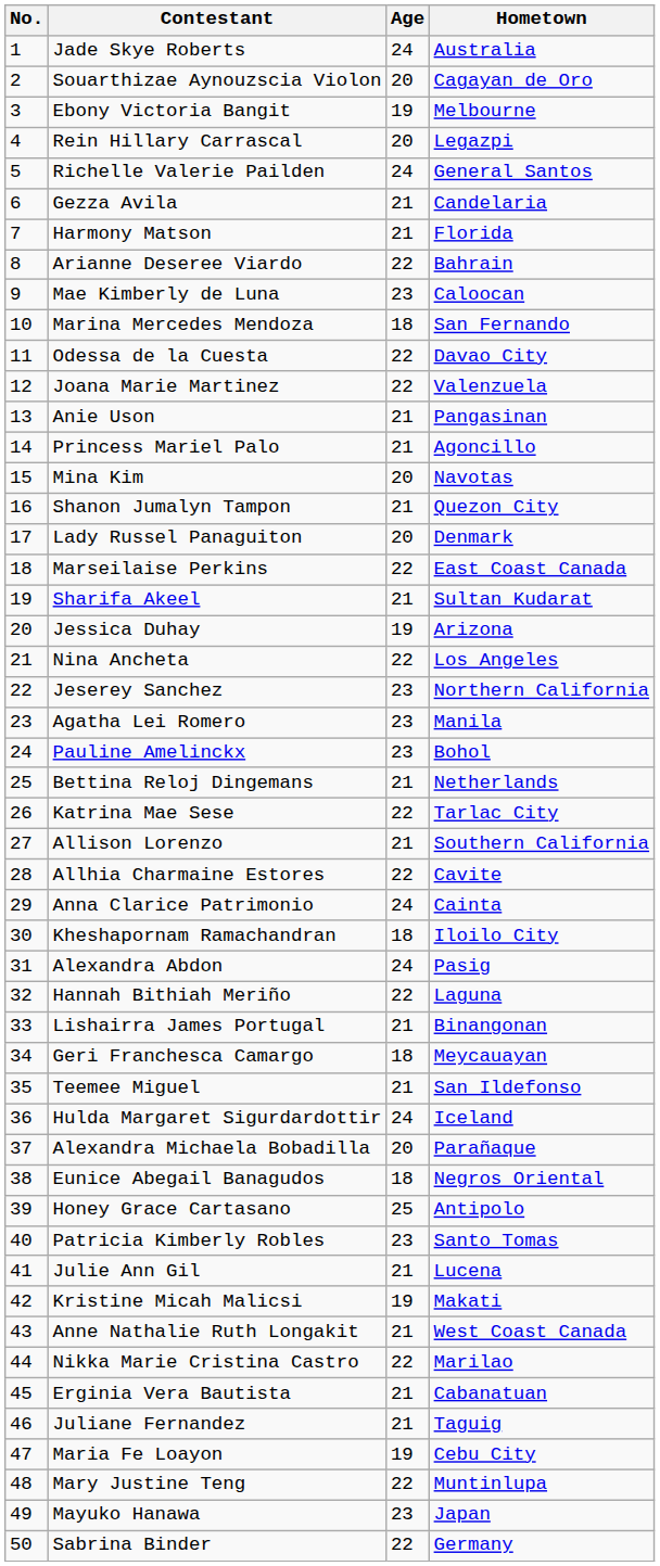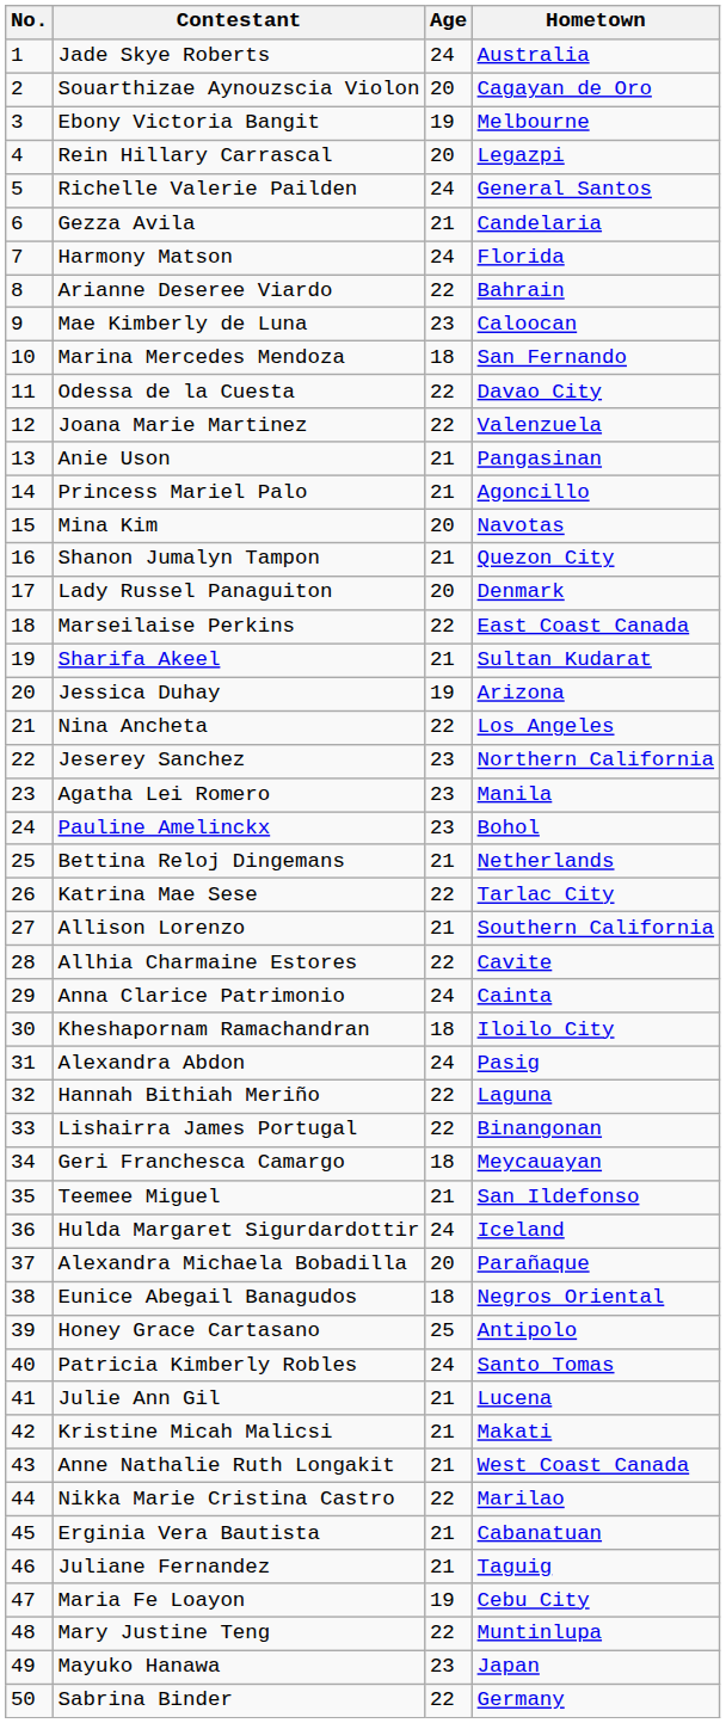Harmony Matson | Age: 21 -> 24
Lishairra James Portugal | Age: 21 -> 22
Patricia Kimberly Robles | Age: 23 -> 24
Kristine Micah Malicsi | Age: 19 -> 21
